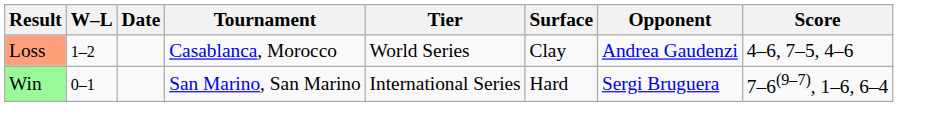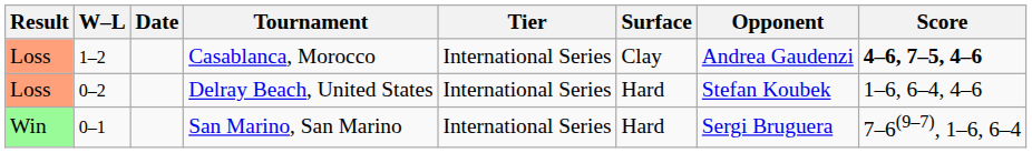Casablanca, Morocco | Tier: World Series -> International Series
Casablanca, Morocco | Score: normal -> bold
+ row: Loss | 0–2 | Delray Beach, United States | International Series | Hard | Stefan Koubek | 1–6, 6–4, 4–6
